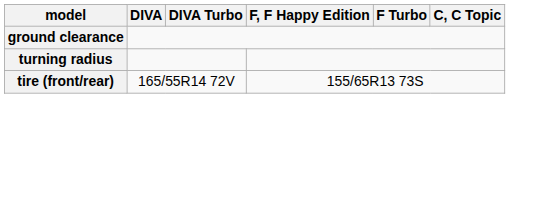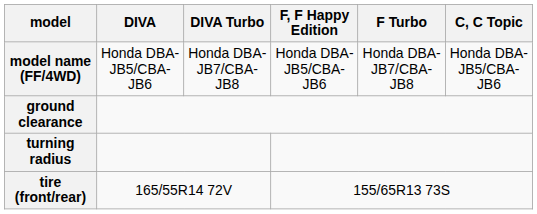+ row: model name (FF/4WD) | Honda DBA-JB5/CBA-JB6 | Honda DBA-JB7/CBA-JB8 | Honda DBA-JB5/CBA-JB6 | Honda DBA-JB7/CBA-JB8 | Honda DBA-JB5/CBA-JB6
